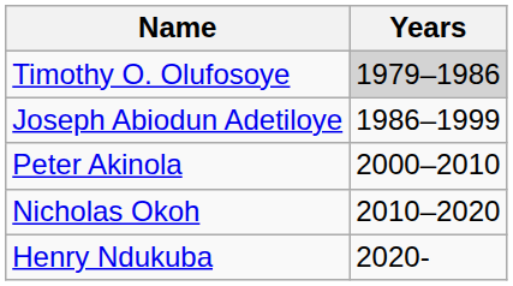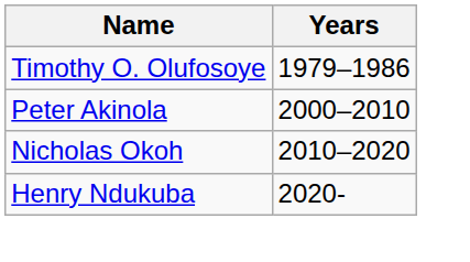Timothy O. Olufosoye | Years: lightgrey background -> no background
- row: Joseph Abiodun Adetiloye | 1986–1999
